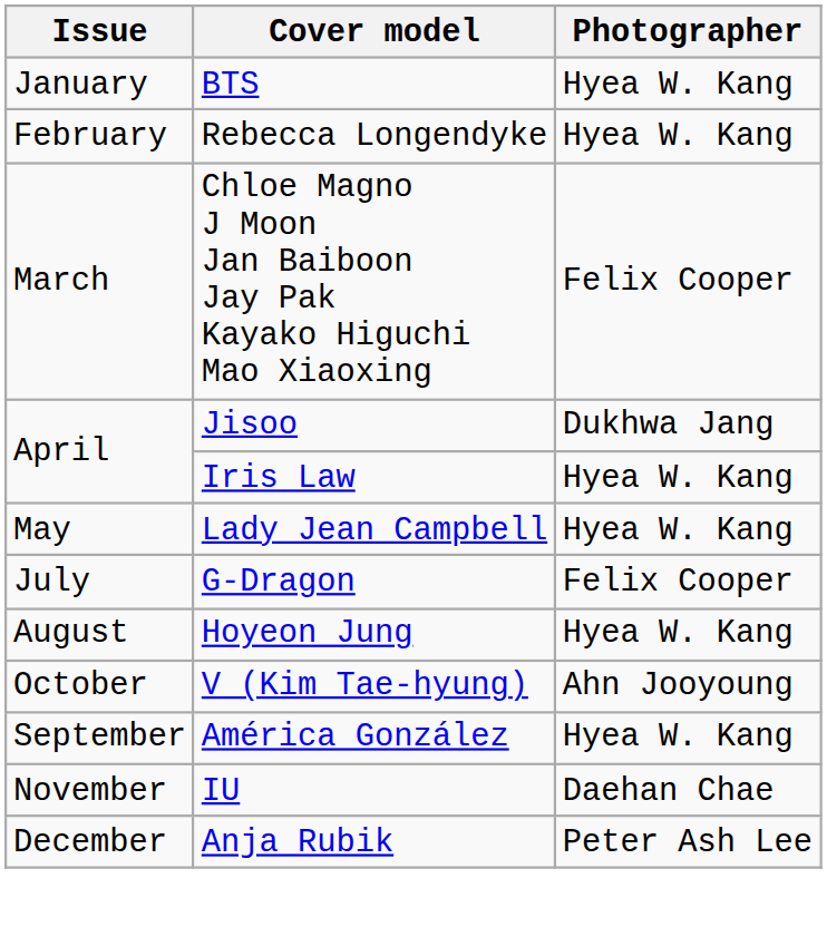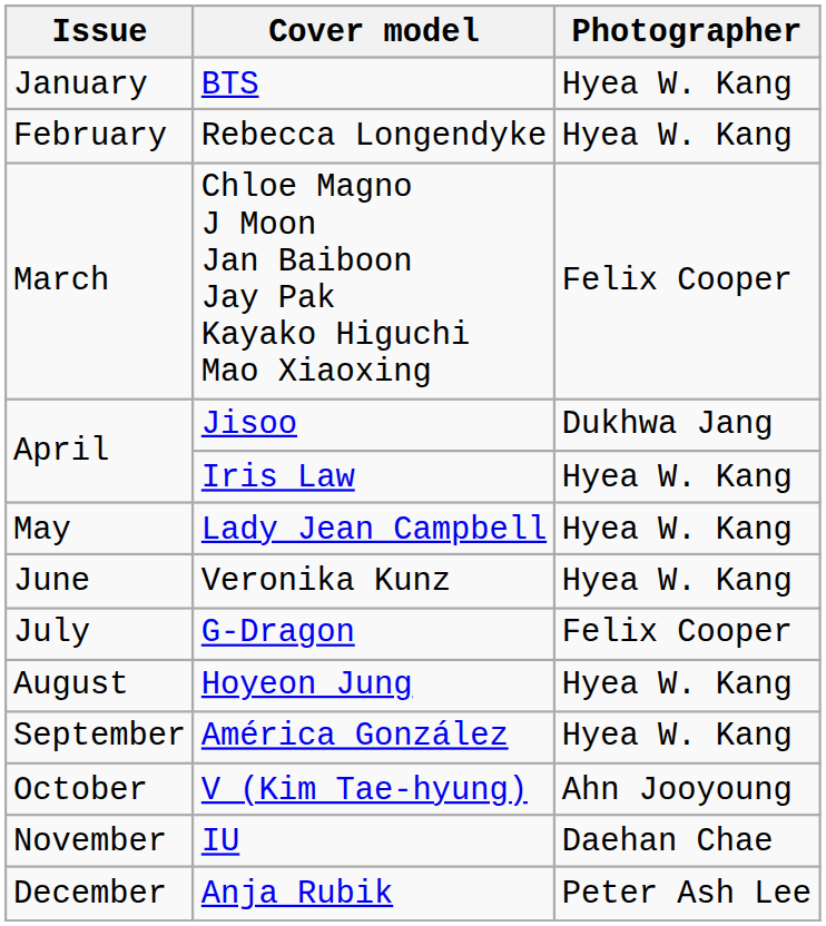+ row: June | Veronika Kunz | Hyea W. Kang
rows swapped: América González <-> V (Kim Tae-hyung)
